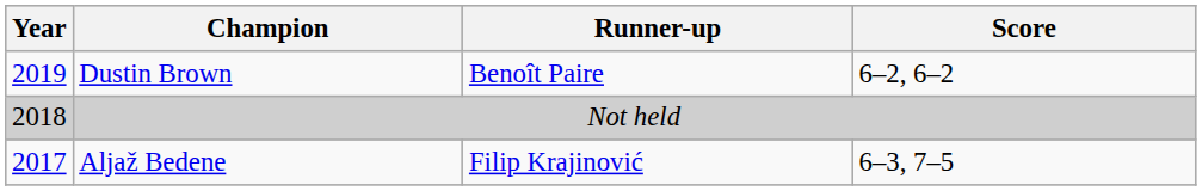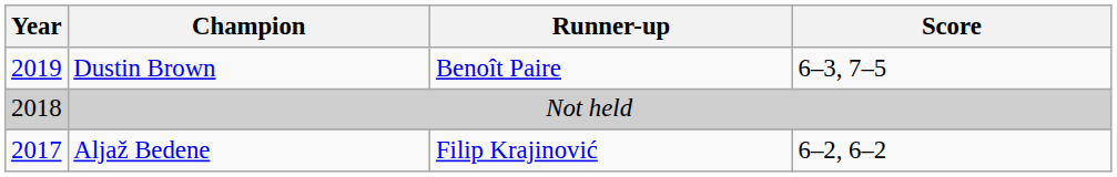Dustin Brown | Score: 6–2, 6–2 -> 6–3, 7–5
Aljaž Bedene | Score: 6–3, 7–5 -> 6–2, 6–2
